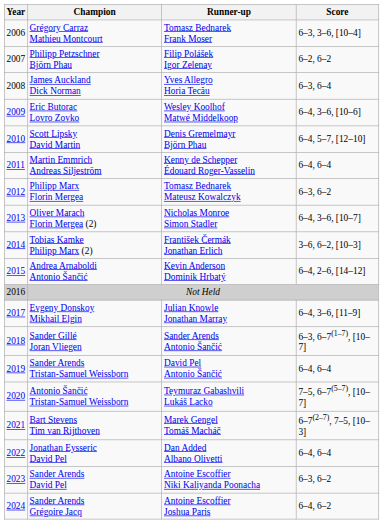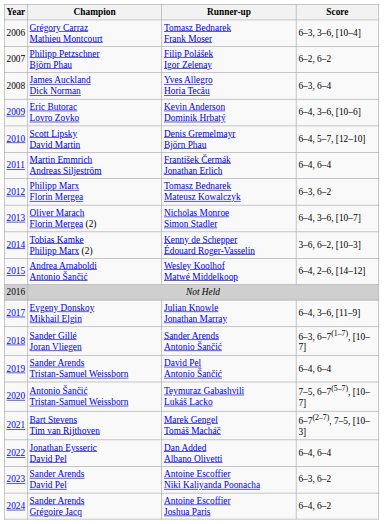Eric Butorac Lovro Zovko | Runner-up: Wesley Koolhof Matwé Middelkoop -> Kevin Anderson Dominik Hrbatý
Martin Emmrich Andreas Siljeström | Runner-up: Kenny de Schepper Édouard Roger-Vasselin -> František Čermák Jonathan Erlich
Tobias Kamke Philipp Marx (2) | Runner-up: František Čermák Jonathan Erlich -> Kenny de Schepper Édouard Roger-Vasselin
Andrea Arnaboldi Antonio Šančić | Runner-up: Kevin Anderson Dominik Hrbatý -> Wesley Koolhof Matwé Middelkoop
